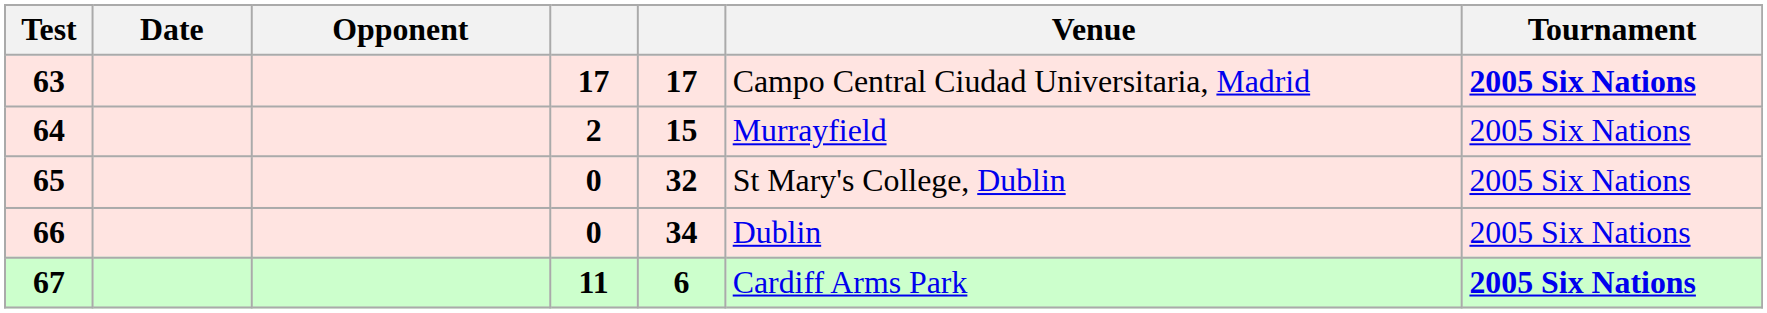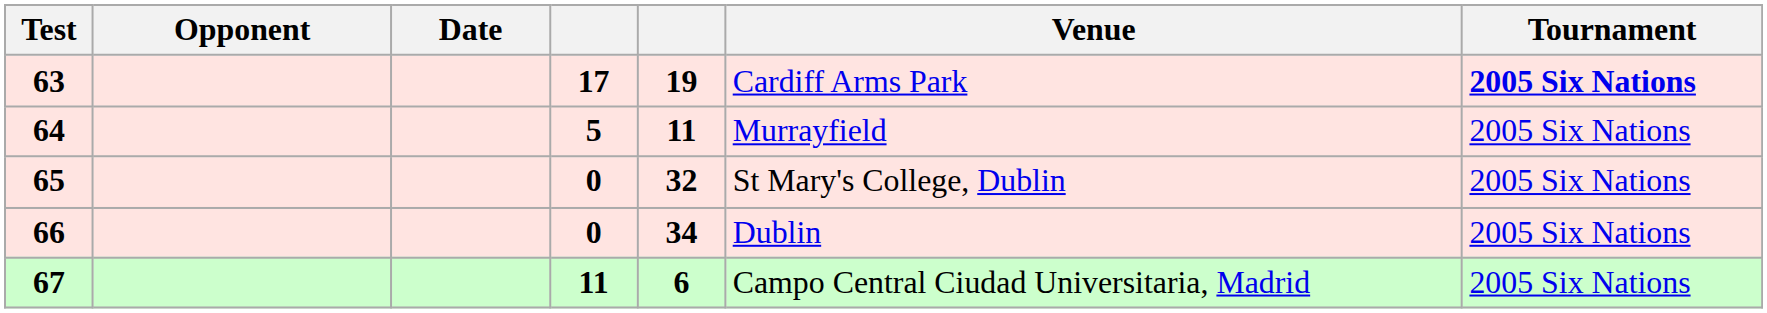columns swapped: Date <-> Opponent
63 | column 5: 17 -> 19
63 | Venue: Campo Central Ciudad Universitaria, Madrid -> Cardiff Arms Park
64 | column 4: 2 -> 5
64 | column 5: 15 -> 11
67 | Venue: Cardiff Arms Park -> Campo Central Ciudad Universitaria, Madrid
67 | Tournament: bold -> normal
